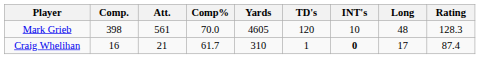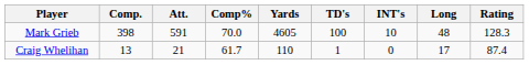Mark Grieb | Att.: 561 -> 591
Mark Grieb | TD's: 120 -> 100
Craig Whelihan | Comp.: 16 -> 13
Craig Whelihan | Yards: 310 -> 110
Craig Whelihan | INT's: bold -> normal
